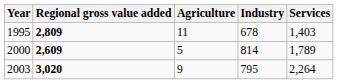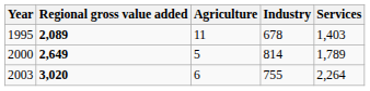1995 | Regional gross value added: 2,809 -> 2,089
2000 | Regional gross value added: 2,609 -> 2,649
2003 | Agriculture: 9 -> 6
2003 | Industry: 795 -> 755
